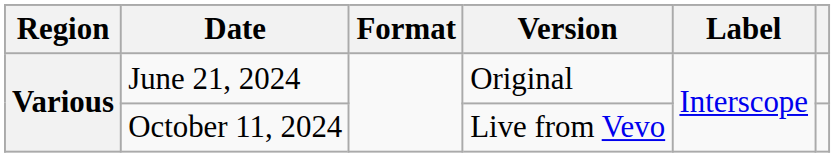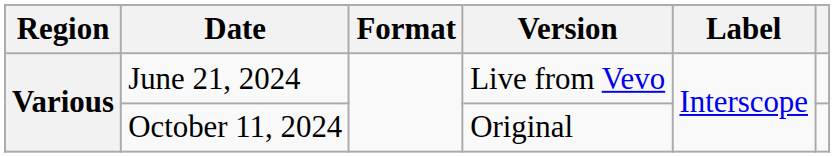June 21, 2024 | Version: Original -> Live from Vevo
October 11, 2024 | Version: Live from Vevo -> Original
